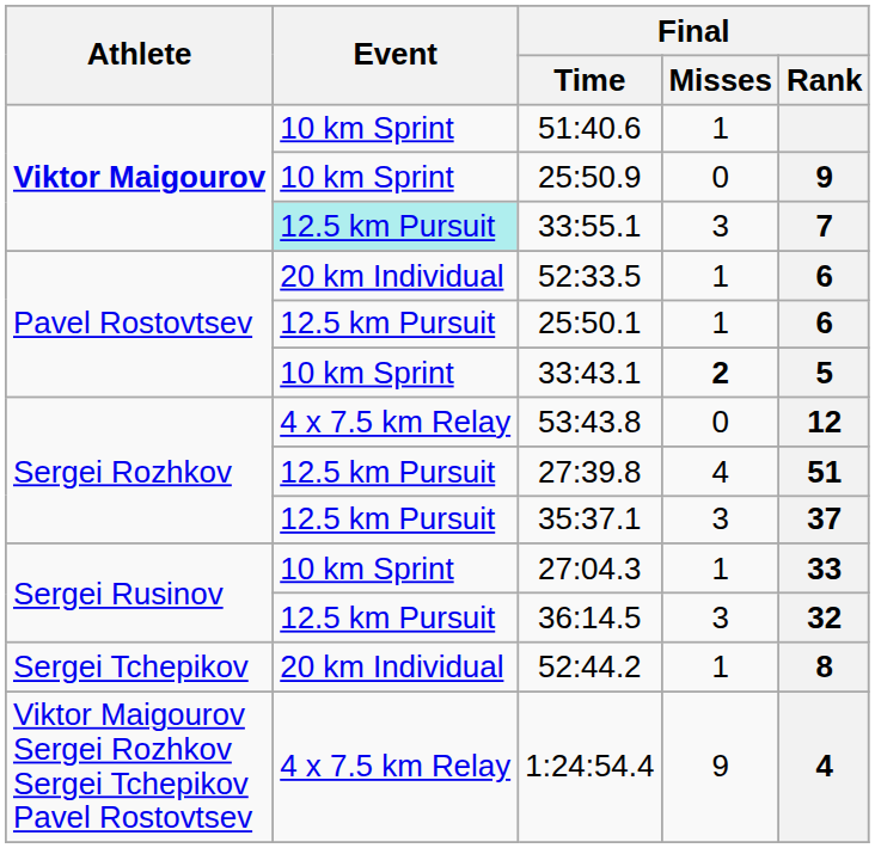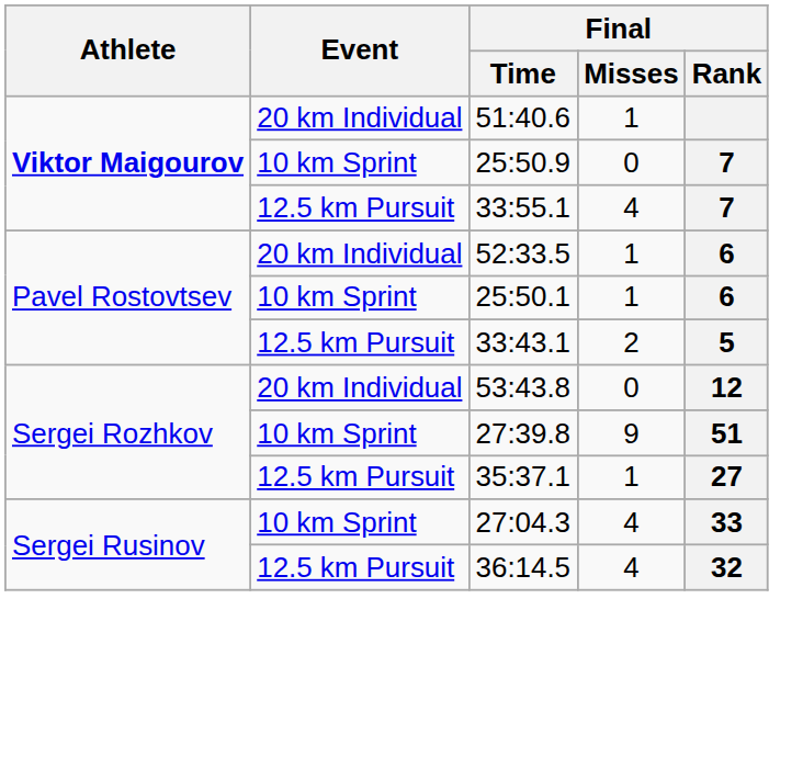51:40.6 | Event: 10 km Sprint -> 20 km Individual
25:50.9 | Final / Rank: 9 -> 7
33:55.1 | Event: paleturquoise background -> no background
33:55.1 | Final / Misses: 3 -> 4
25:50.1 | Event: 12.5 km Pursuit -> 10 km Sprint
33:43.1 | Event: 10 km Sprint -> 12.5 km Pursuit
33:43.1 | Final / Misses: bold -> normal
53:43.8 | Event: 4 x 7.5 km Relay -> 20 km Individual
27:39.8 | Event: 12.5 km Pursuit -> 10 km Sprint
27:39.8 | Final / Misses: 4 -> 9
35:37.1 | Final / Misses: 3 -> 1
35:37.1 | Final / Rank: 37 -> 27
27:04.3 | Final / Misses: 1 -> 4
36:14.5 | Final / Misses: 3 -> 4
- row: Sergei Tchepikov | 20 km Individual | 52:44.2 | 1 | 8
- row: Viktor Maigourov Sergei Rozhkov Sergei Tchepikov Pavel Rostovtsev | 4 x 7.5 km Relay | 1:24:54.4 | 9 | 4
